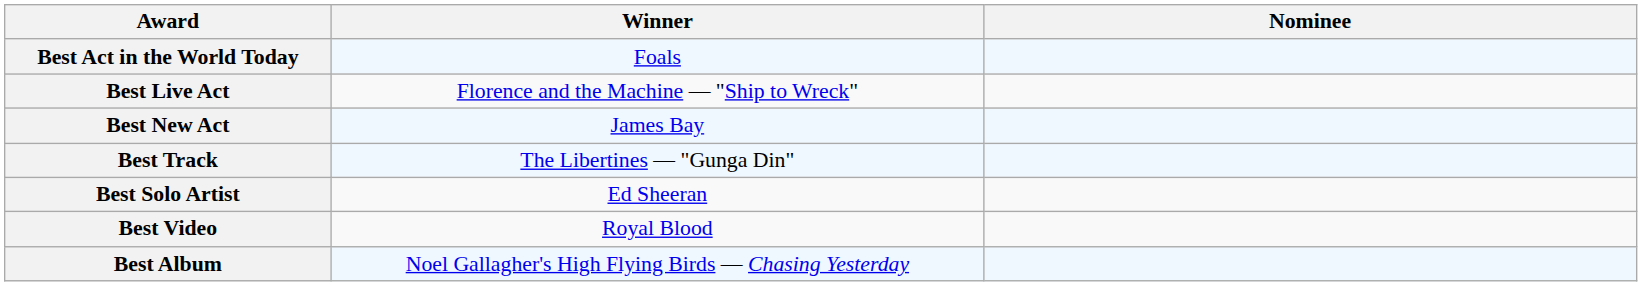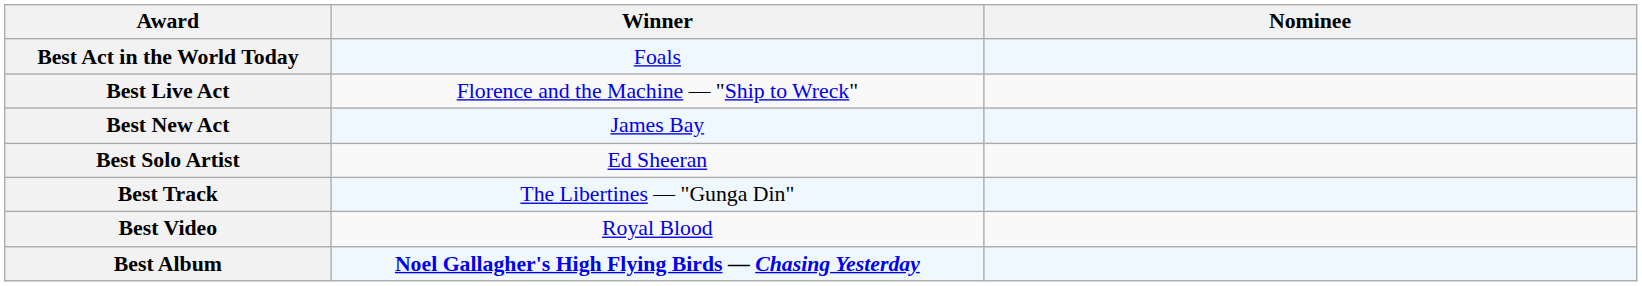rows swapped: Best Solo Artist <-> Best Track
Best Album | Winner: normal -> bold
